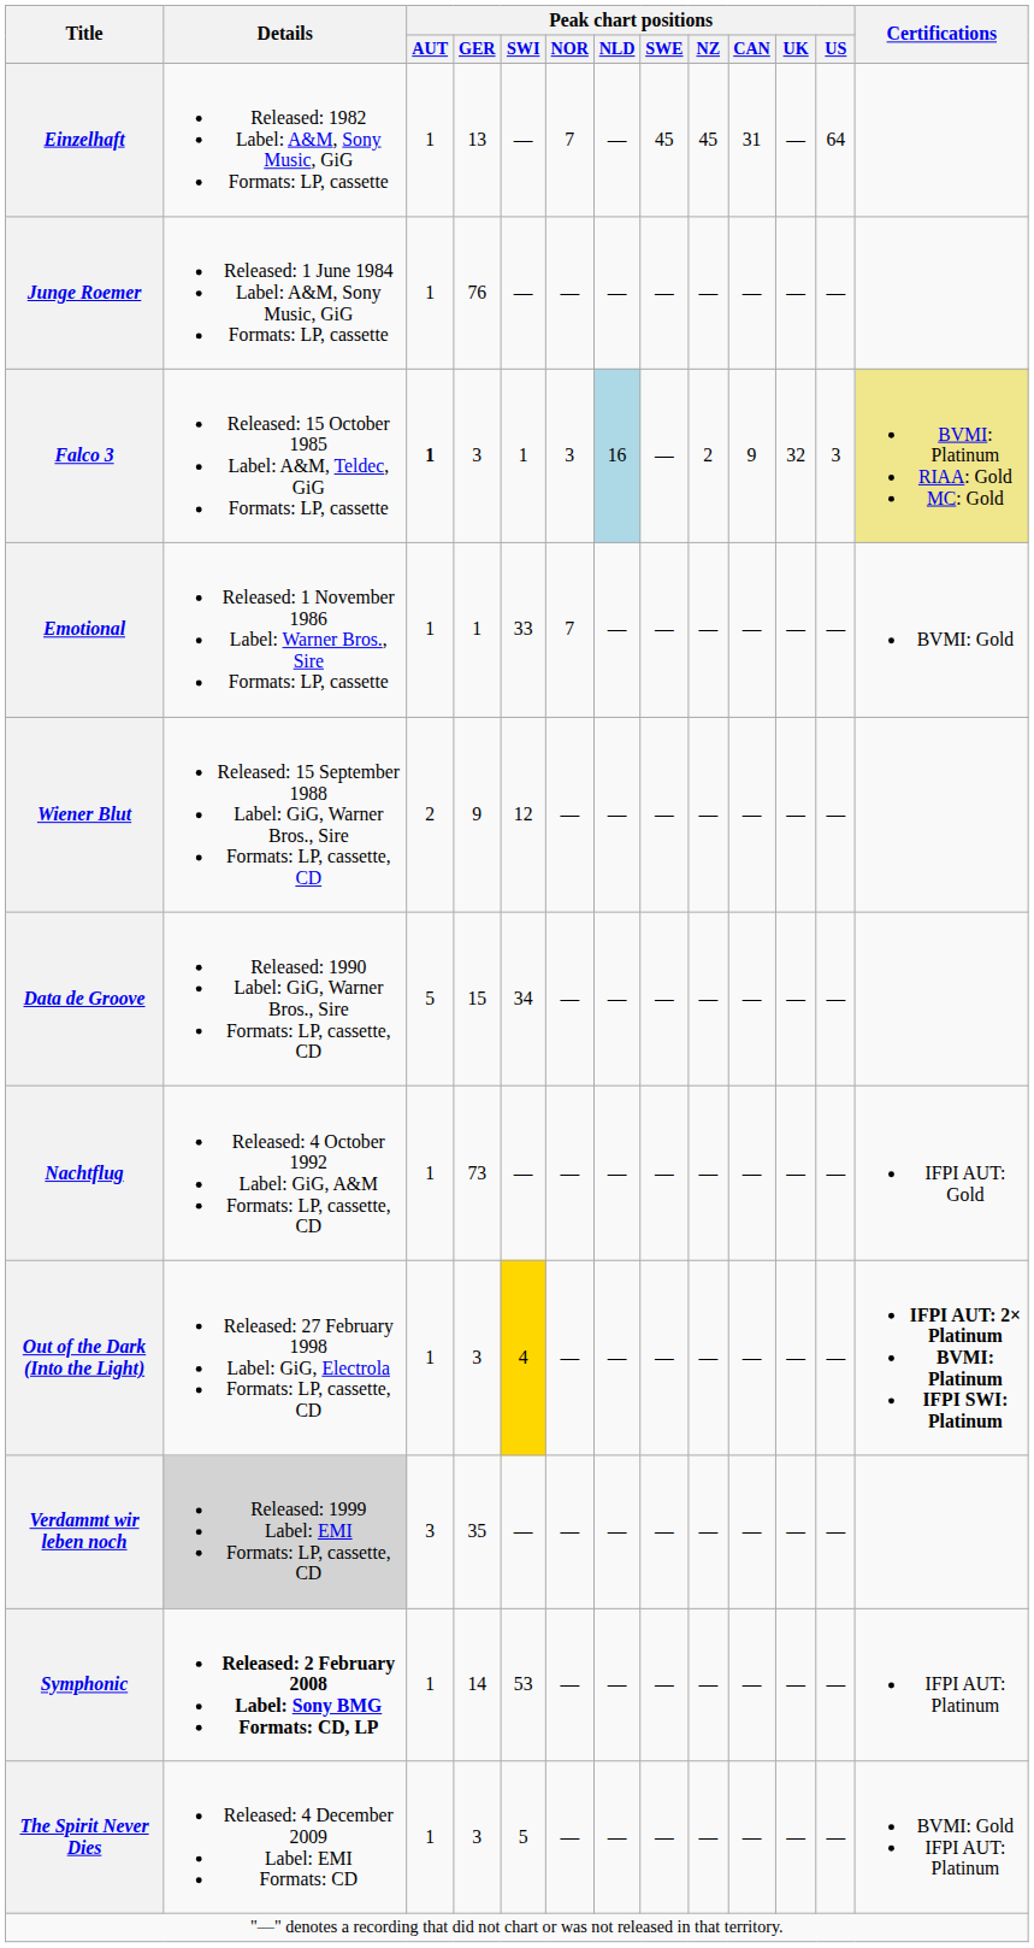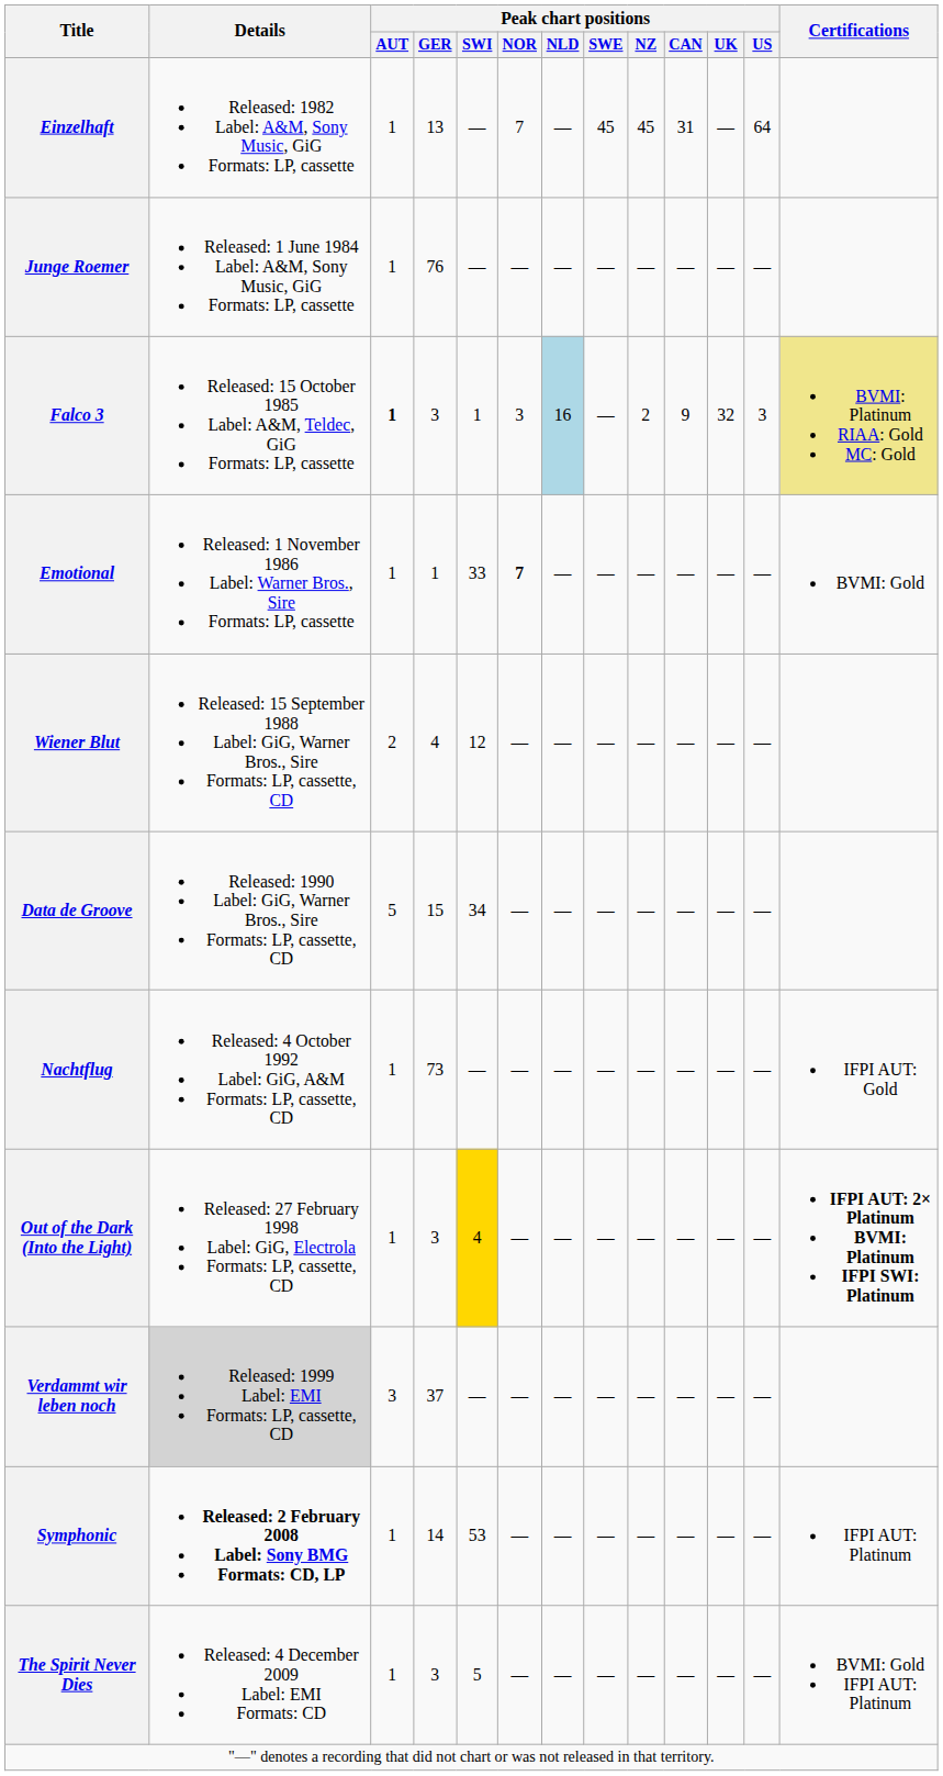Emotional | Peak chart positions / NOR: normal -> bold
Wiener Blut | Peak chart positions / GER: 9 -> 4
Verdammt wir leben noch | Peak chart positions / GER: 35 -> 37
